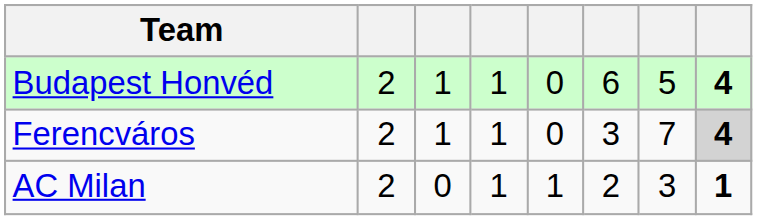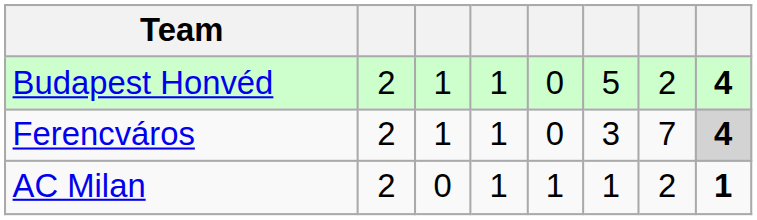Budapest Honvéd | column 6: 6 -> 5
Budapest Honvéd | column 7: 5 -> 2
AC Milan | column 6: 2 -> 1
AC Milan | column 7: 3 -> 2
